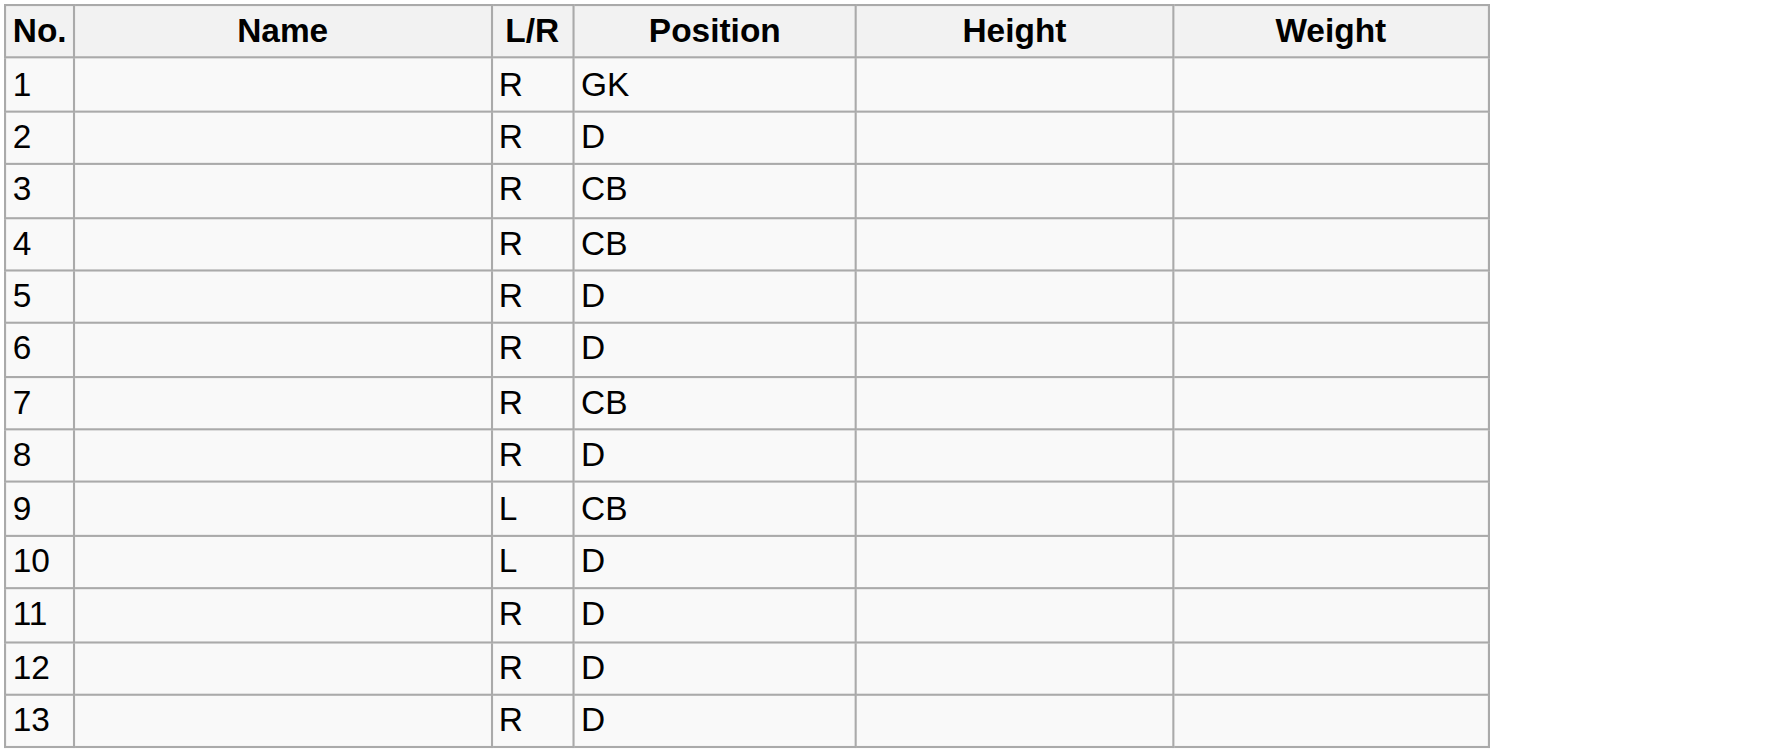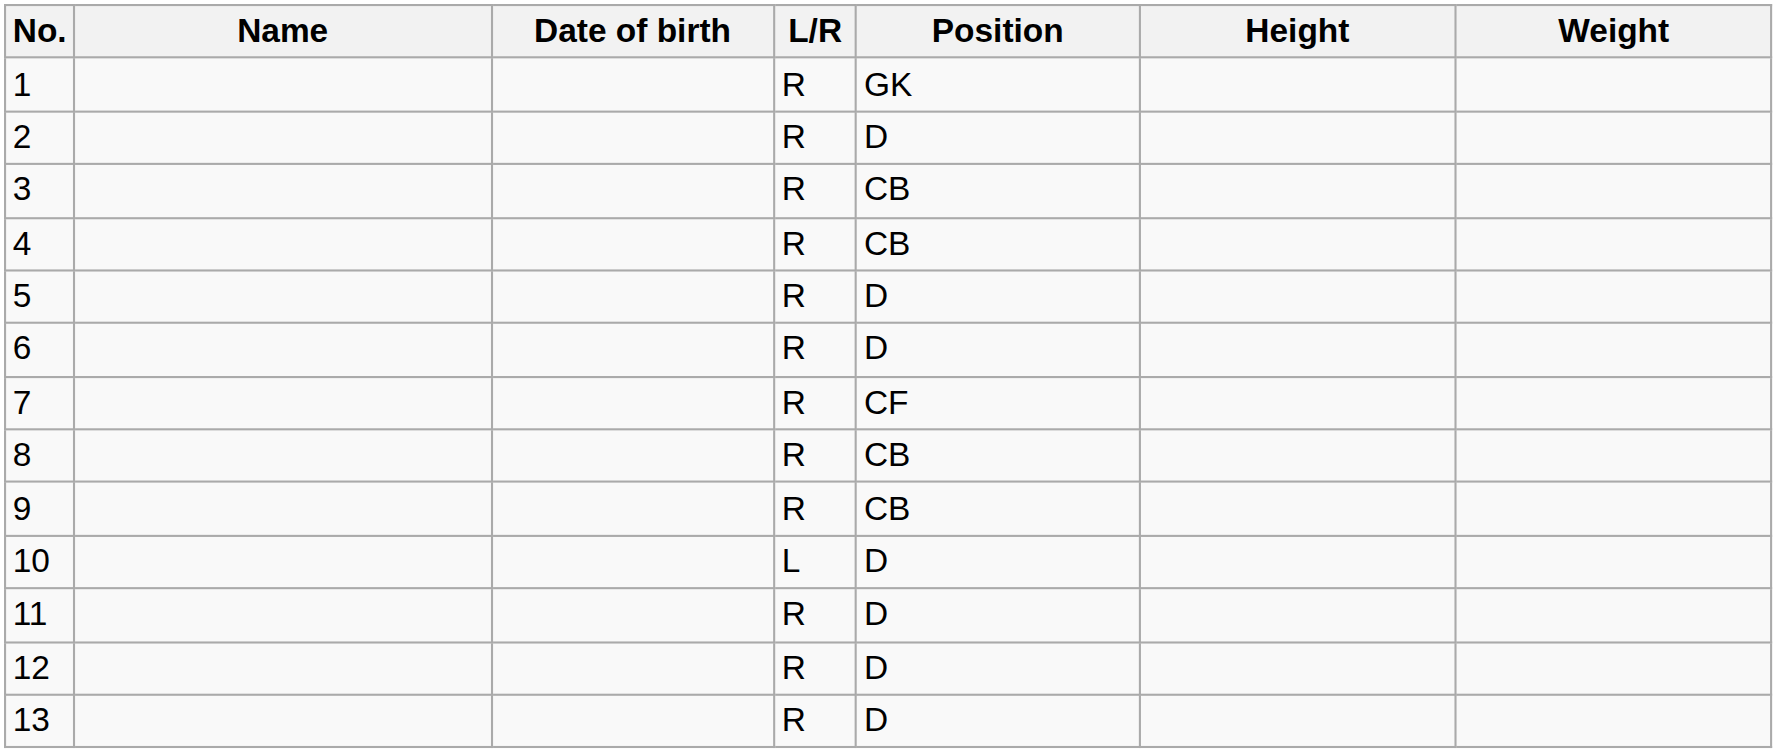+ column: Date of birth
7 | Position: CB -> CF
8 | Position: D -> CB
9 | L/R: L -> R
